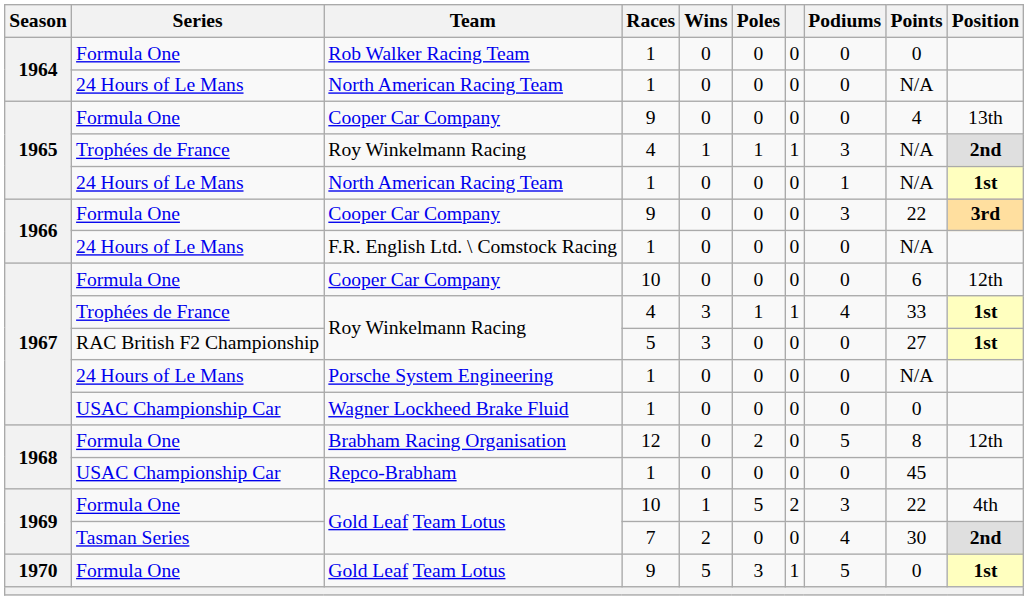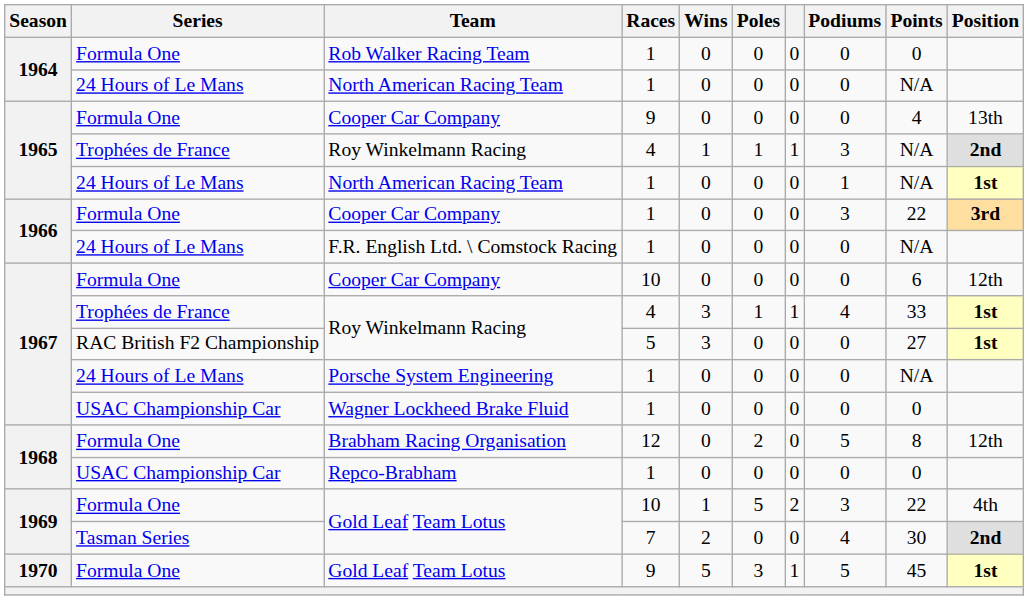1966 / Cooper Car Company | Races: 9 -> 1
Repco-Brabham | Points: 45 -> 0
1970 / Gold Leaf Team Lotus | Points: 0 -> 45
